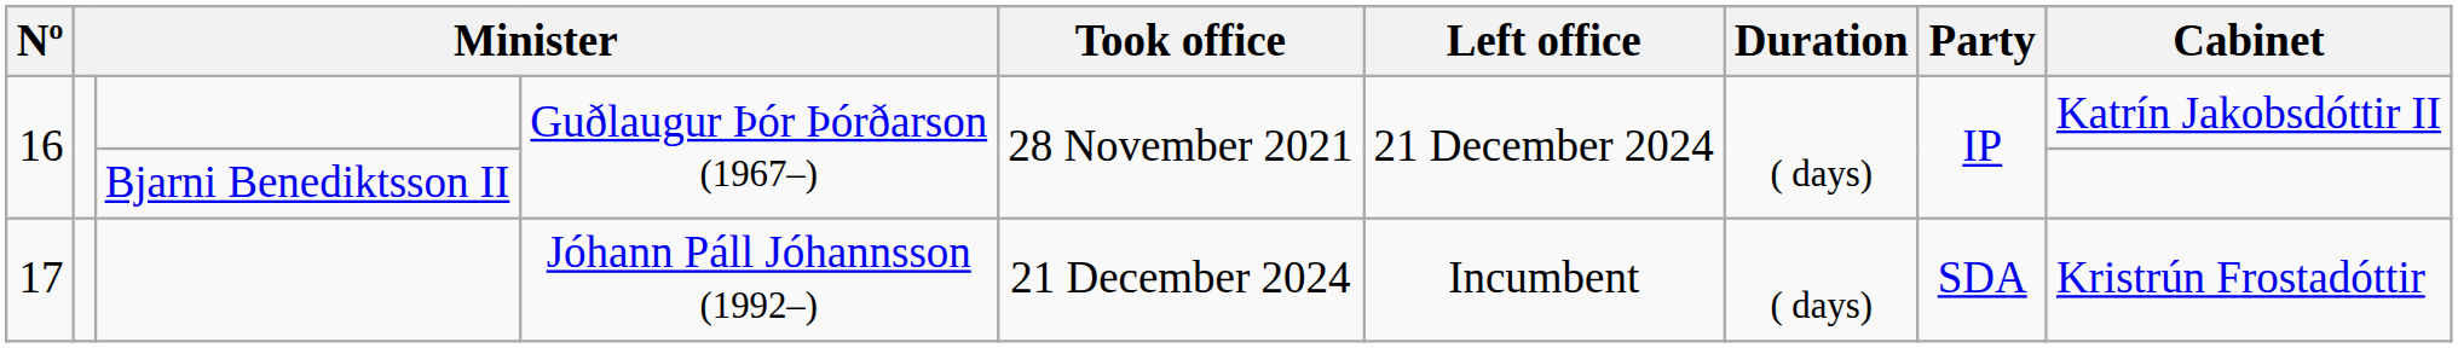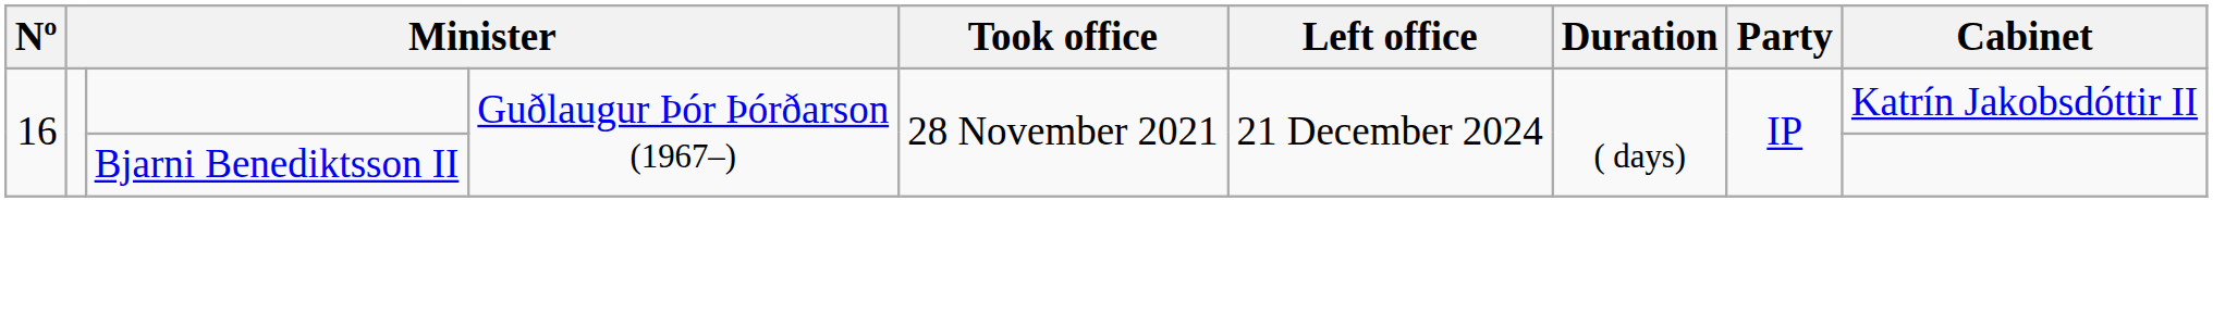- row: 17 | Jóhann Páll Jóhannsson (1992–) | 21 December 2024 | Incumbent | ( days) | SDA | Kristrún Frostadóttir
